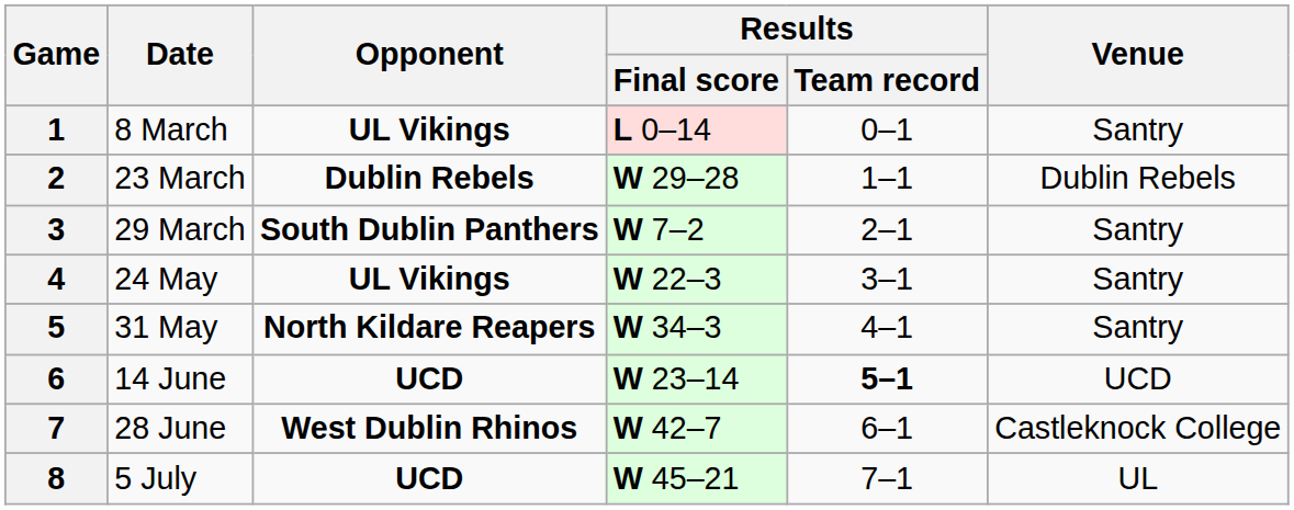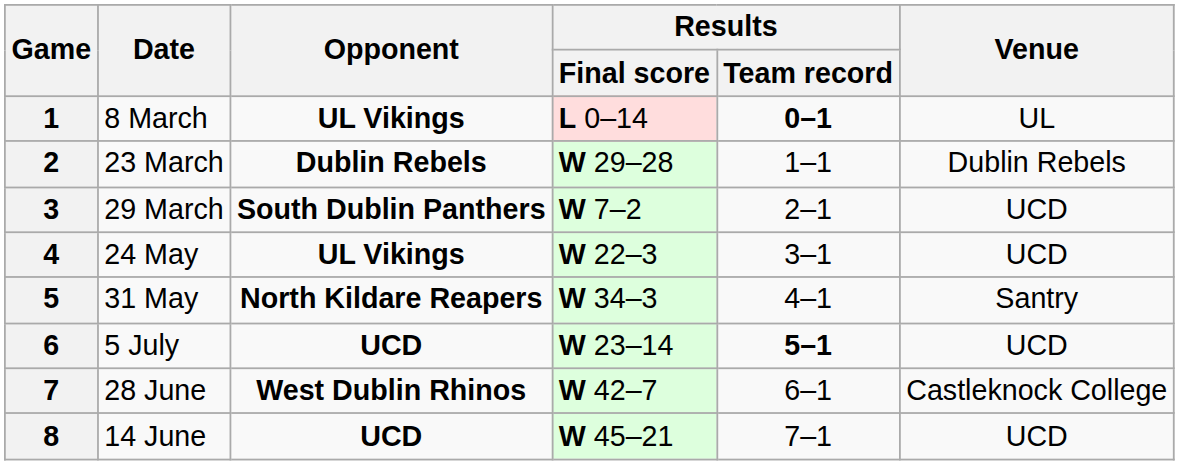1 | Results / Team record: normal -> bold
1 | Venue: Santry -> UL
3 | Venue: Santry -> UCD
4 | Venue: Santry -> UCD
6 | Date: 14 June -> 5 July
8 | Date: 5 July -> 14 June
8 | Venue: UL -> UCD
